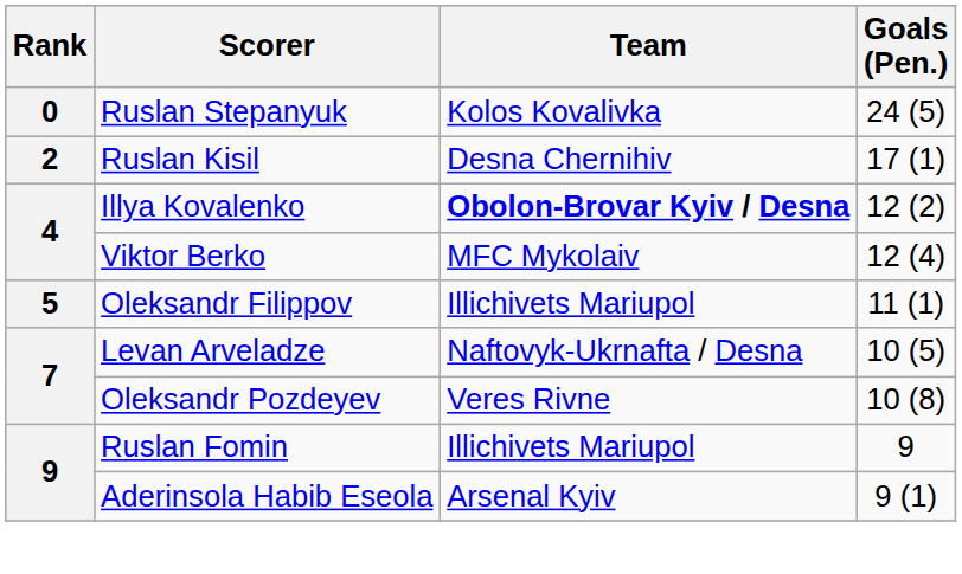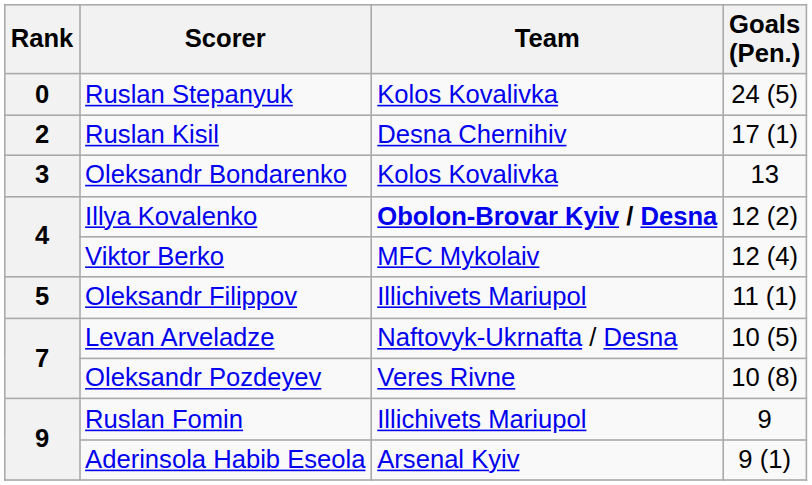+ row: 3 | Oleksandr Bondarenko | Kolos Kovalivka | 13
